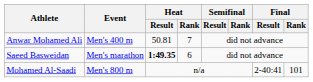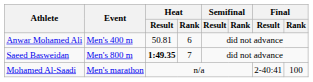Anwar Mohamed Ali | Heat / Rank: 7 -> 6
Saeed Basweidan | Event: Men's marathon -> Men's 800 m
Saeed Basweidan | Heat / Rank: 6 -> 7
Mohamed Al-Saadi | Event: Men's 800 m -> Men's marathon
Mohamed Al-Saadi | Final / Rank: 101 -> 100
